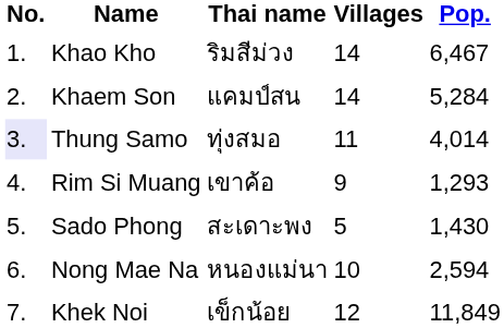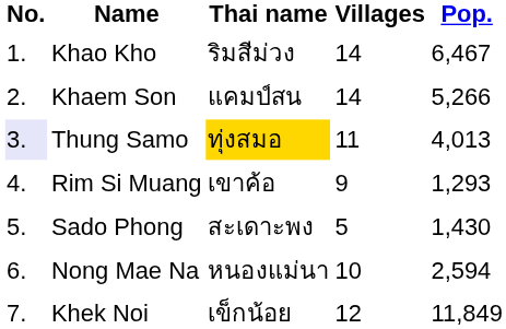Khaem Son | Pop.: 5,284 -> 5,266
Thung Samo | Thai name: no background -> gold background
Thung Samo | Pop.: 4,014 -> 4,013
